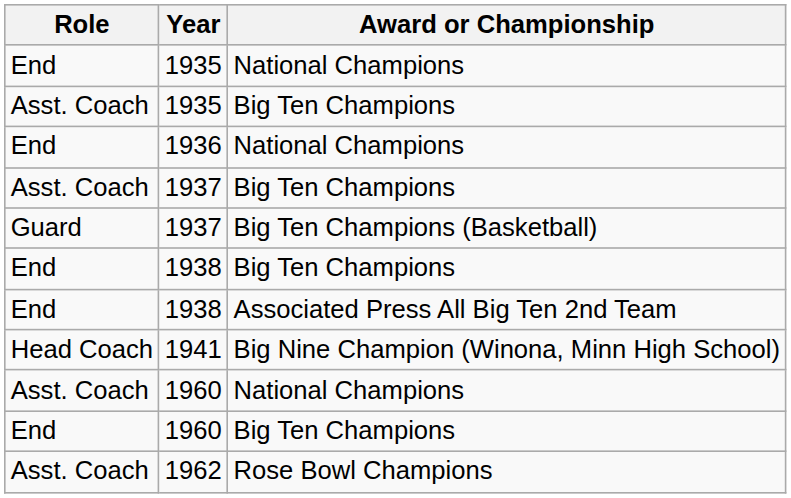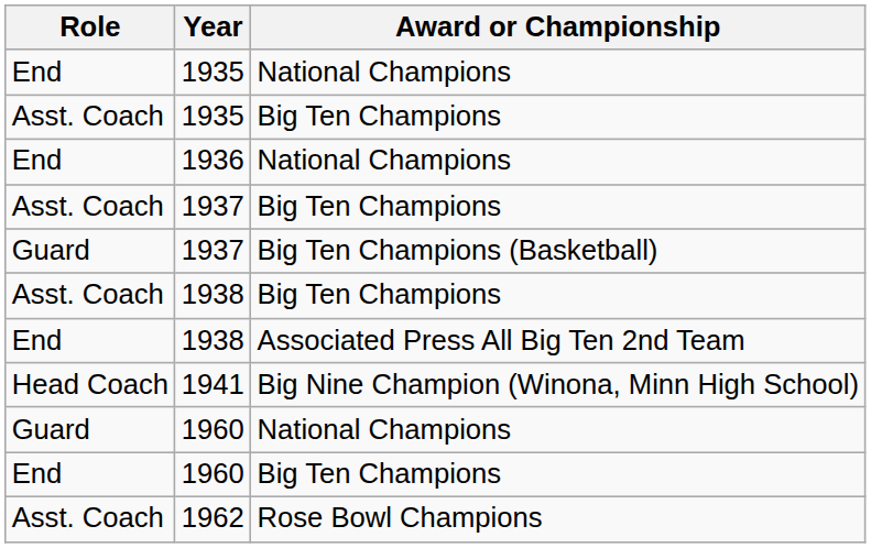1938 / Big Ten Champions | Role: End -> Asst. Coach
1960 / National Champions | Role: Asst. Coach -> Guard
